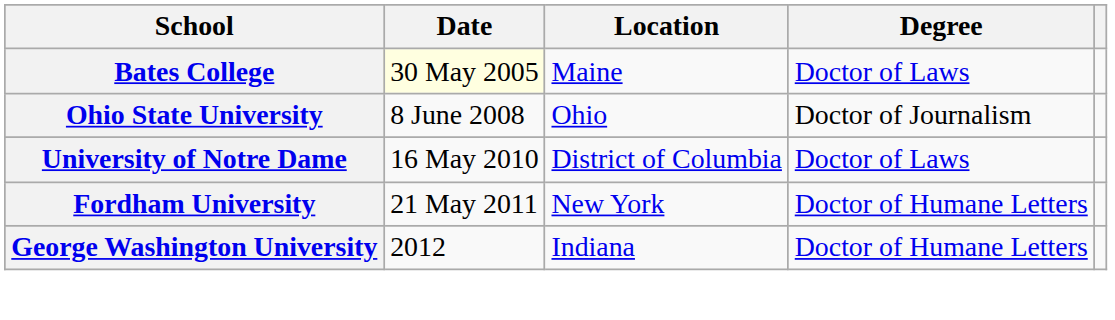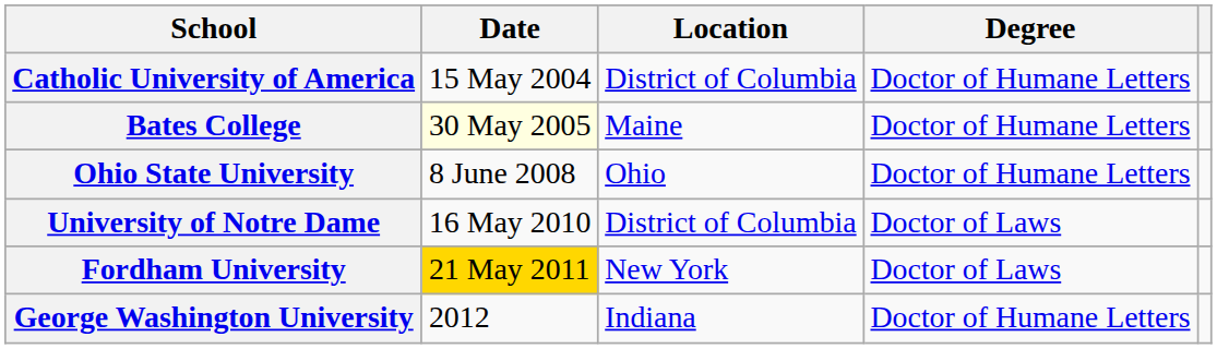+ row: Catholic University of America | 15 May 2004 | District of Columbia | Doctor of Humane Letters
Bates College | Degree: Doctor of Laws -> Doctor of Humane Letters
Ohio State University | Degree: Doctor of Journalism -> Doctor of Humane Letters
Fordham University | Date: no background -> gold background
Fordham University | Degree: Doctor of Humane Letters -> Doctor of Laws
